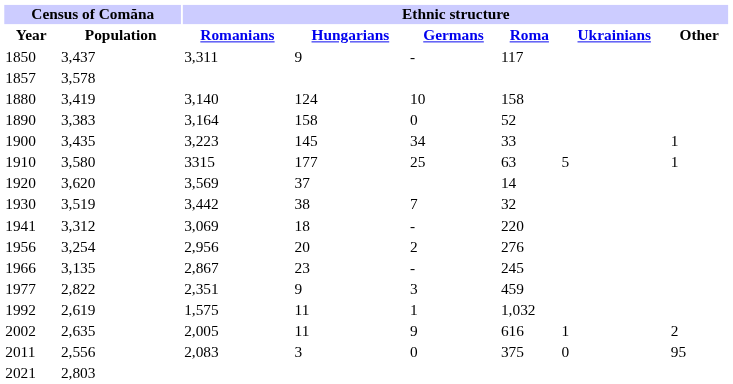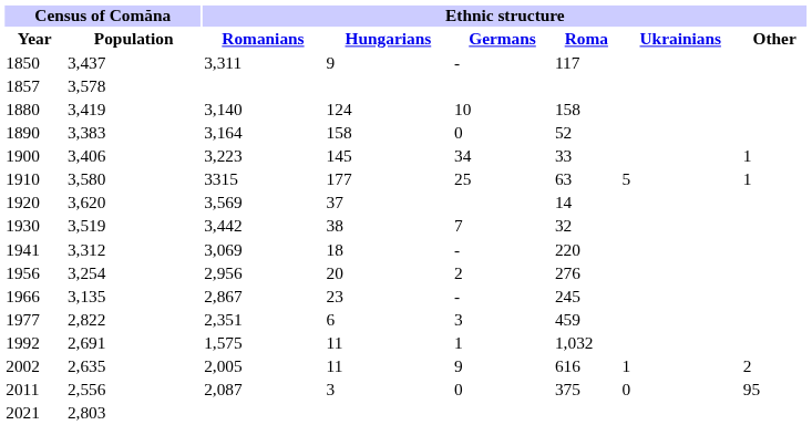1900 | Census of Comăna / Population: 3,435 -> 3,406
1977 | Ethnic structure / Hungarians: 9 -> 6
1992 | Census of Comăna / Population: 2,619 -> 2,691
2011 | Ethnic structure / Romanians: 2,083 -> 2,087
